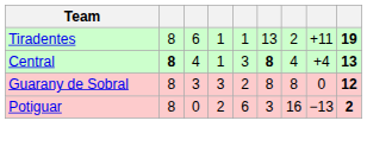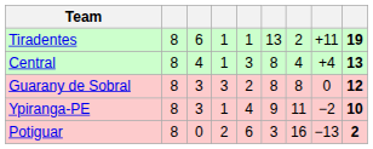Central | column 2: bold -> normal
Central | column 6: bold -> normal
+ row: Ypiranga-PE | 8 | 3 | 1 | 4 | 9 | 11 | −2 | 10
